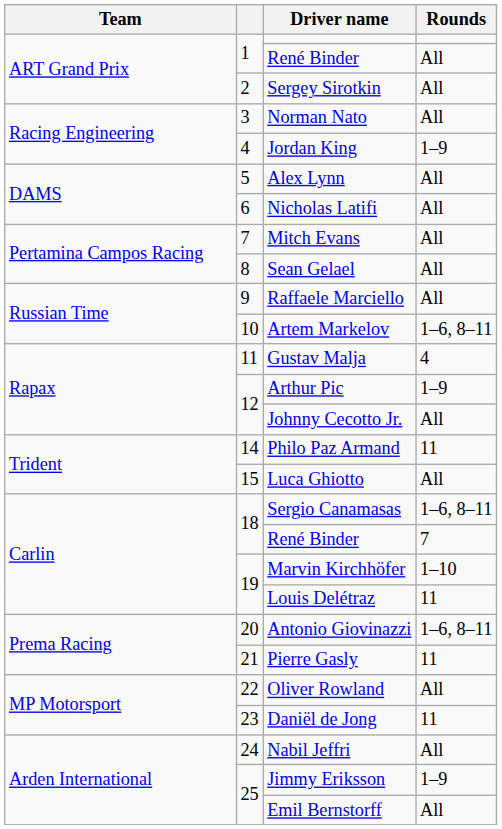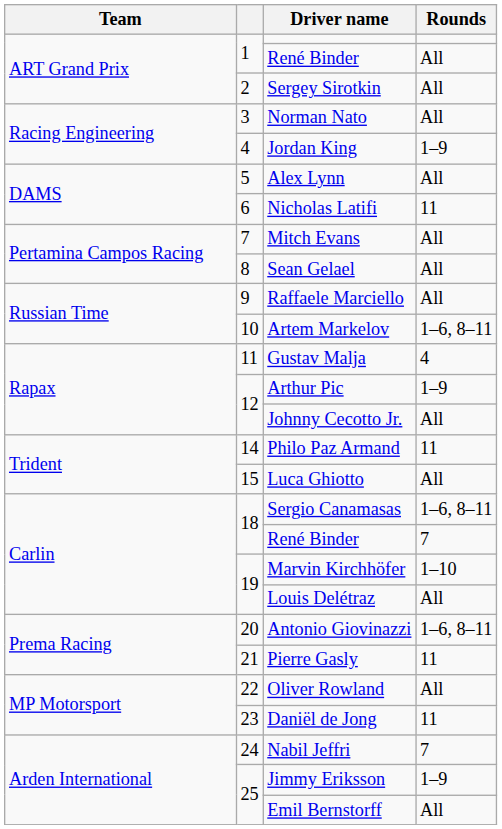Nicholas Latifi | Rounds: All -> 11
Louis Delétraz | Rounds: 11 -> All
Nabil Jeffri | Rounds: All -> 7
